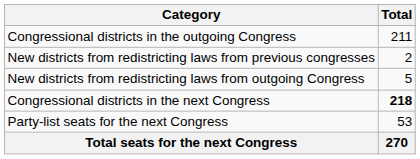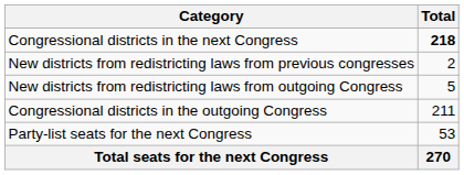rows swapped: Congressional districts in the outgoing Congress <-> Congressional districts in the next Congress
